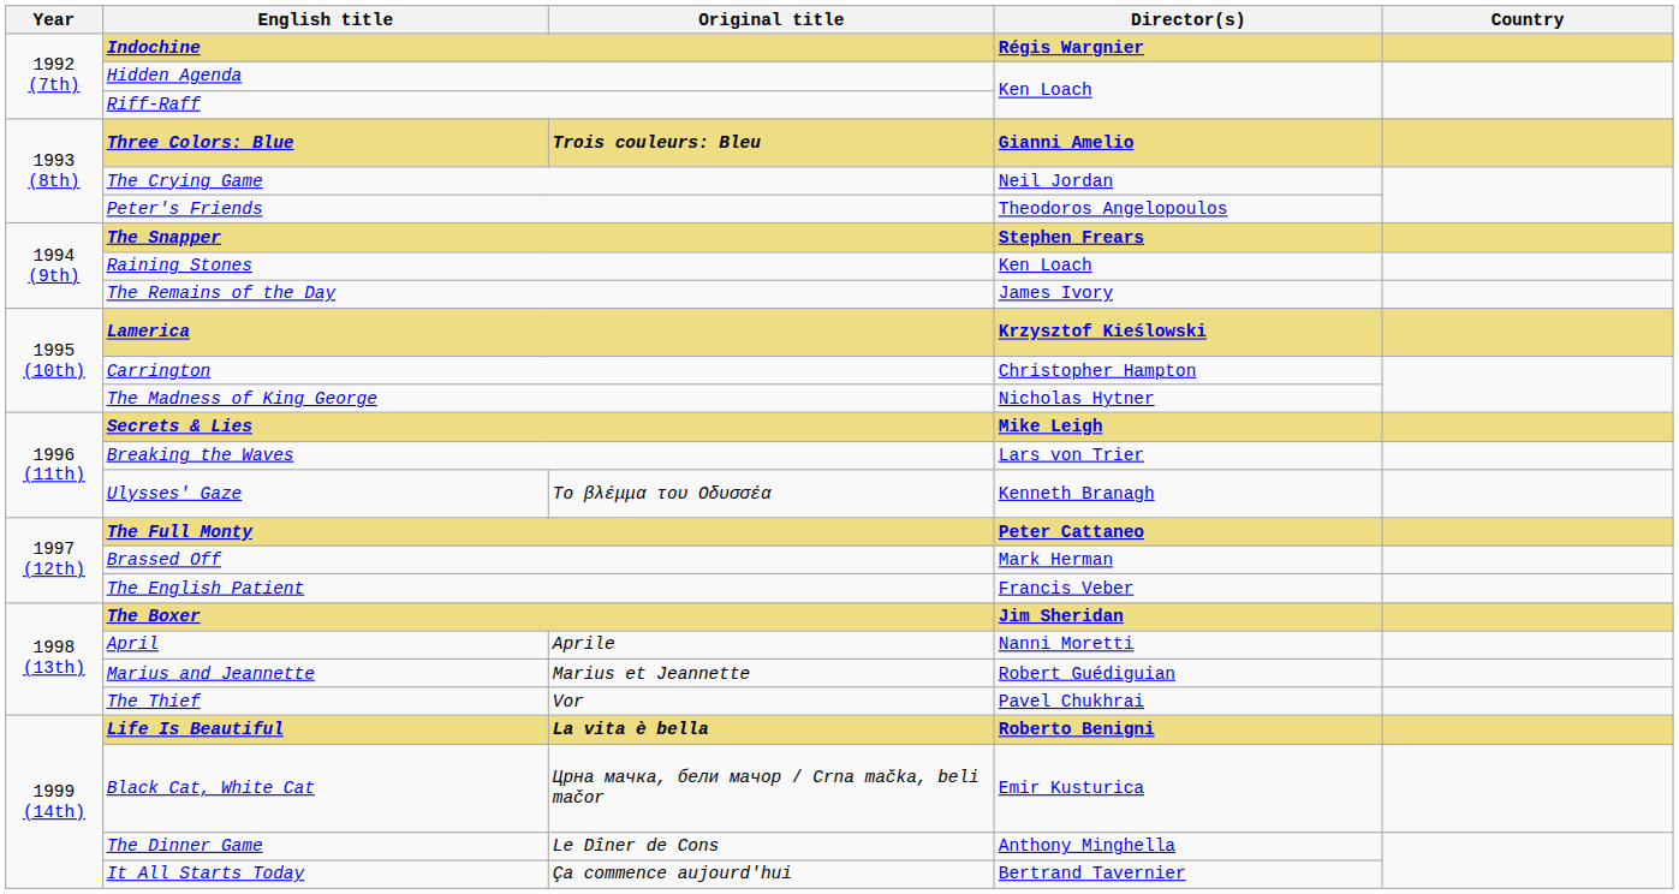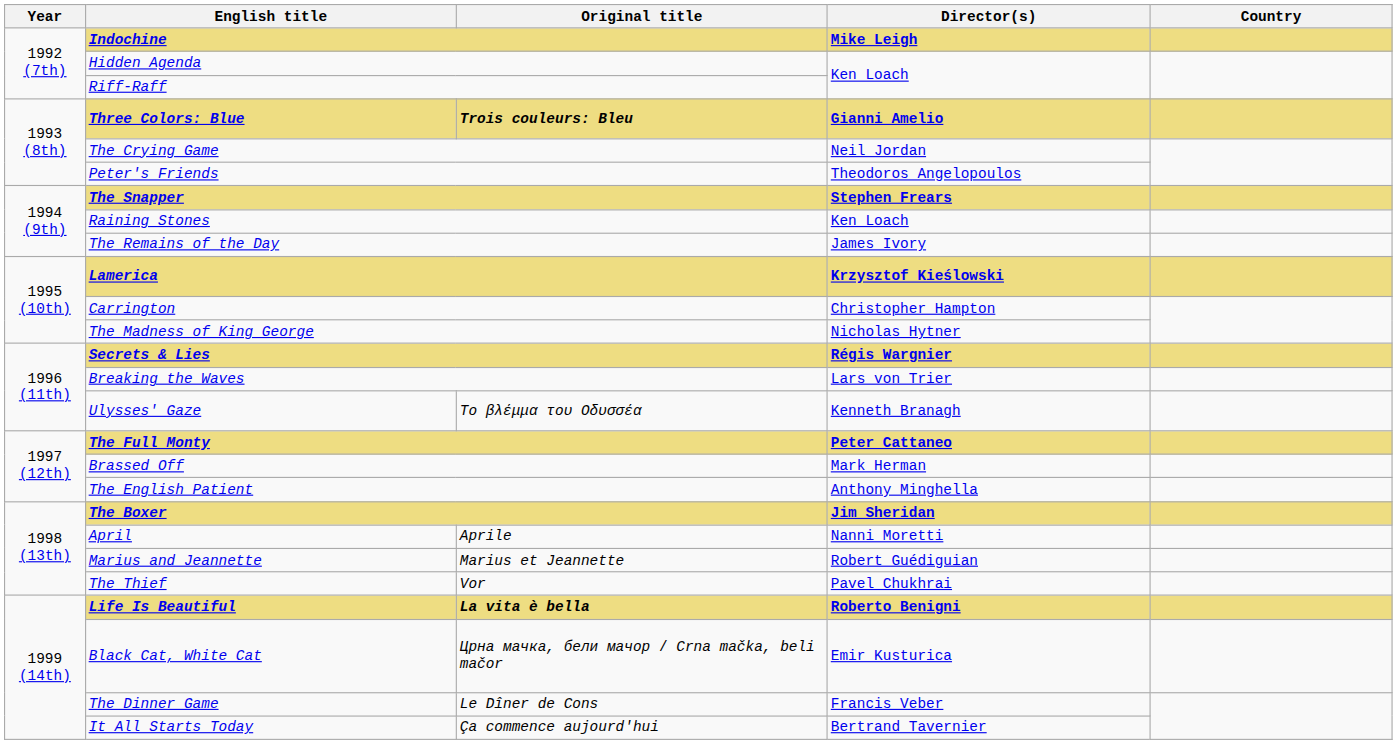Indochine | Director(s): Régis Wargnier -> Mike Leigh
Secrets & Lies | Director(s): Mike Leigh -> Régis Wargnier
The English Patient | Director(s): Francis Veber -> Anthony Minghella
The Dinner Game | Director(s): Anthony Minghella -> Francis Veber
